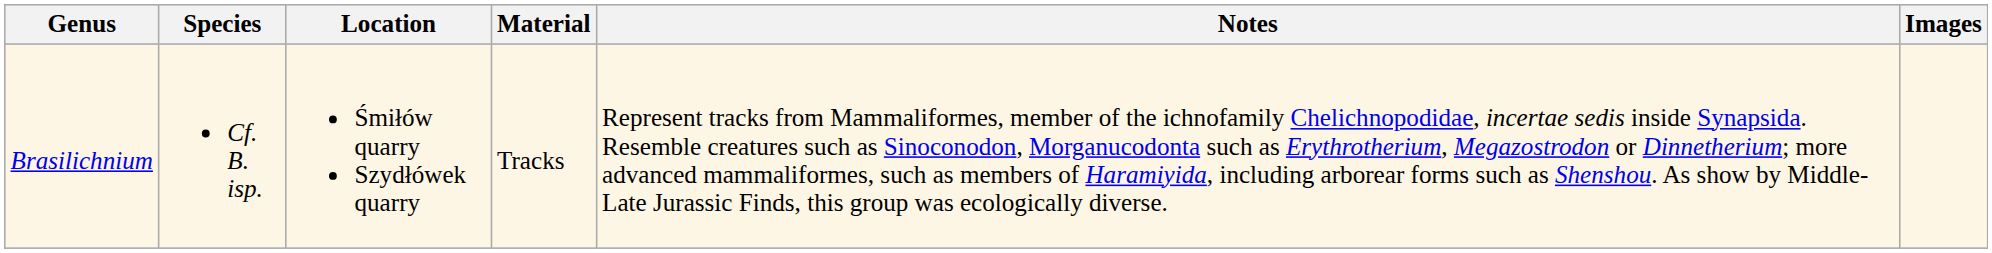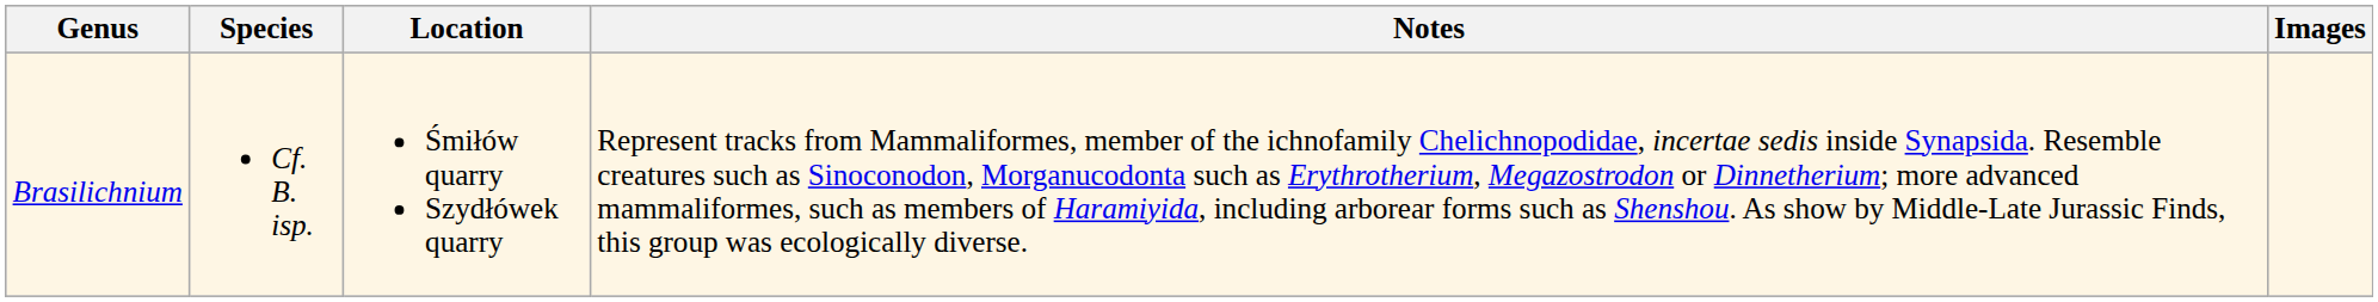- column: Material | Tracks
